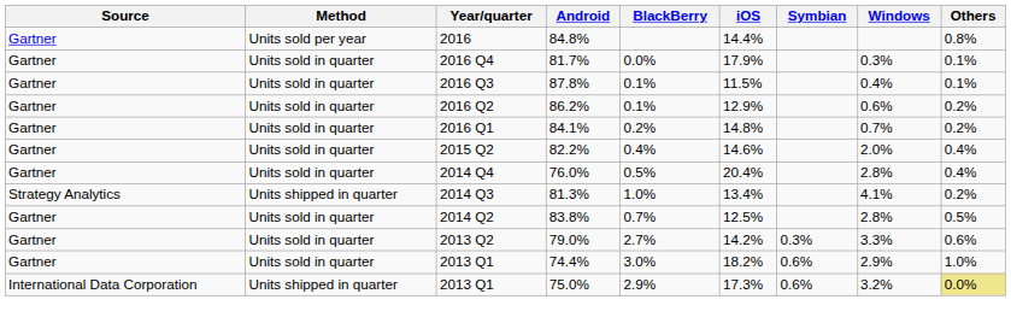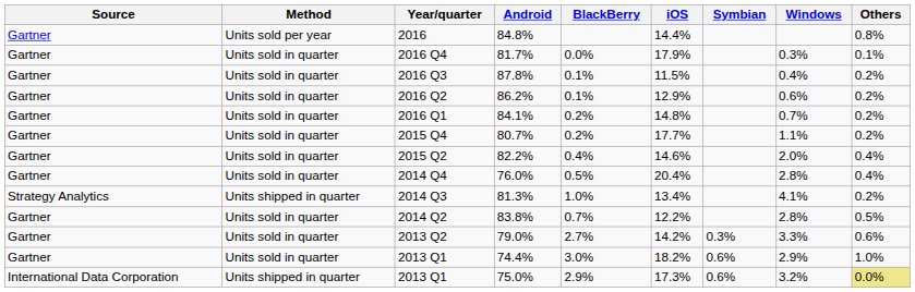87.8% | Others: 0.1% -> 0.2%
+ row: Gartner | Units sold in quarter | 2015 Q4 | 80.7% | 0.2% | 17.7% | 1.1% | 0.2%
83.8% | iOS: 12.5% -> 12.2%
